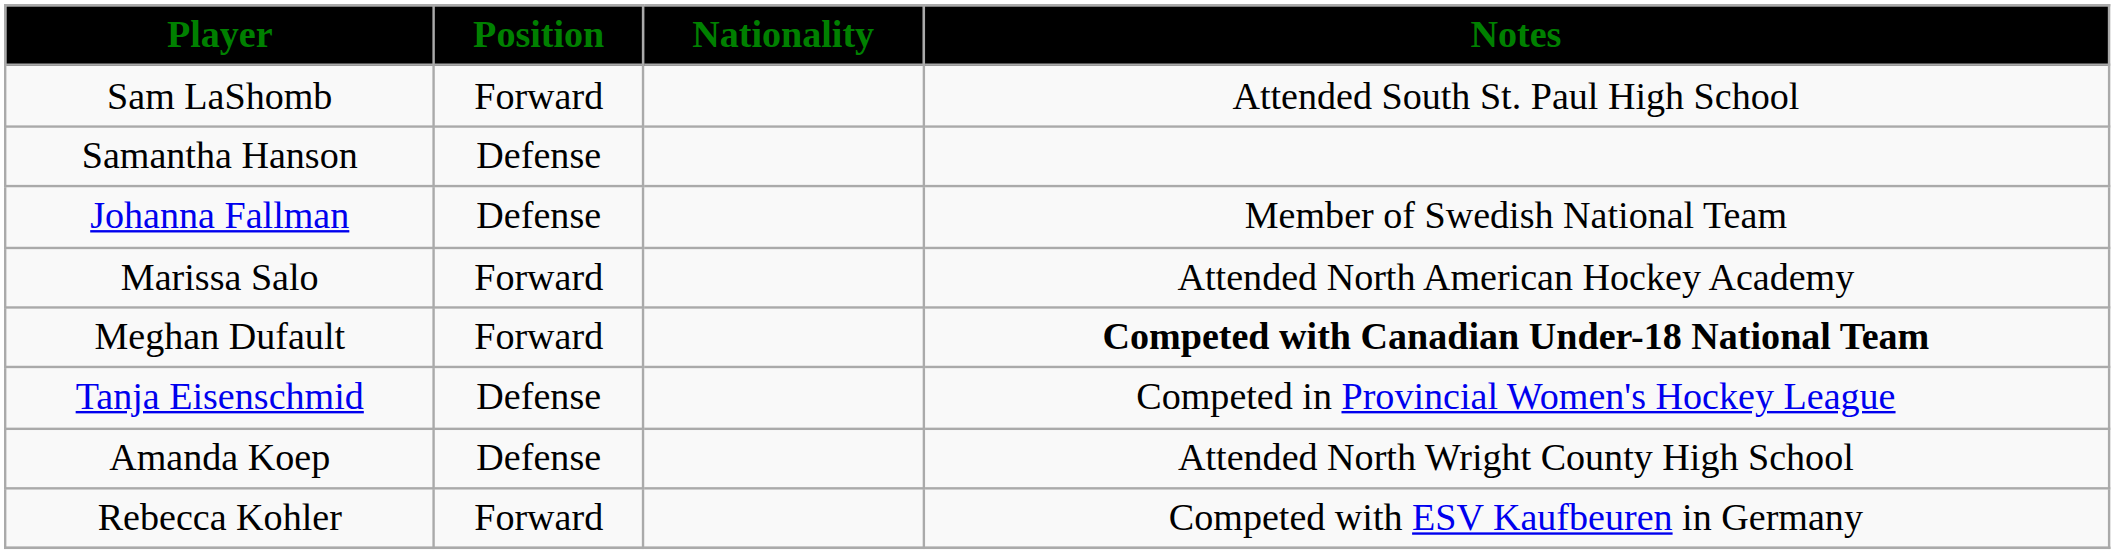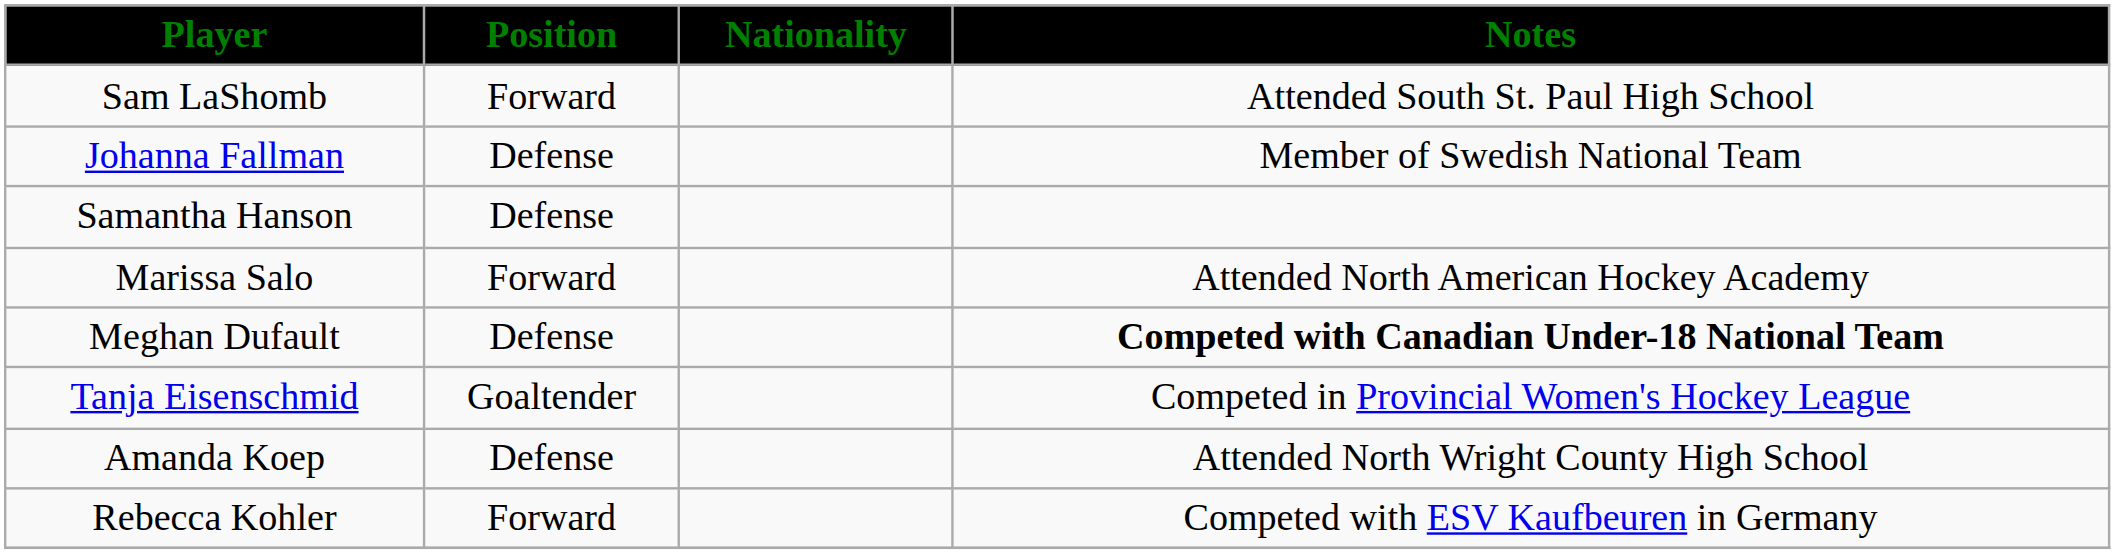rows swapped: Johanna Fallman <-> Samantha Hanson
Meghan Dufault | Position: Forward -> Defense
Tanja Eisenschmid | Position: Defense -> Goaltender
